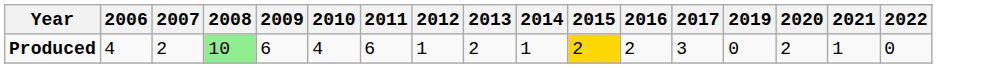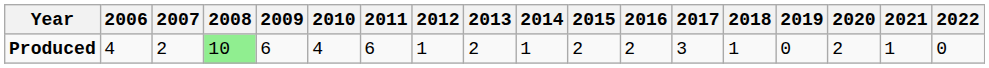+ column: 2018 | 1
Produced | 2015: gold background -> no background
